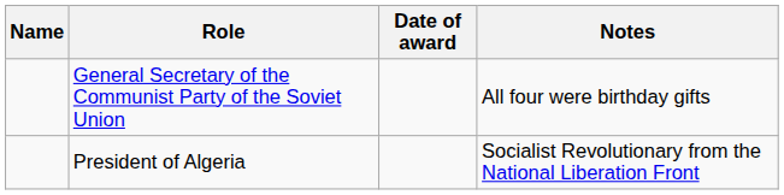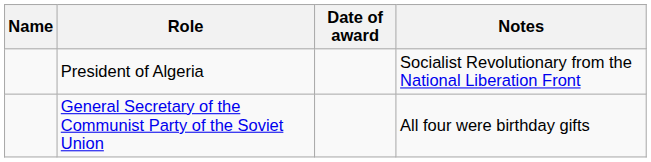rows swapped: President of Algeria <-> General Secretary of the Communist Party of the Soviet Union
